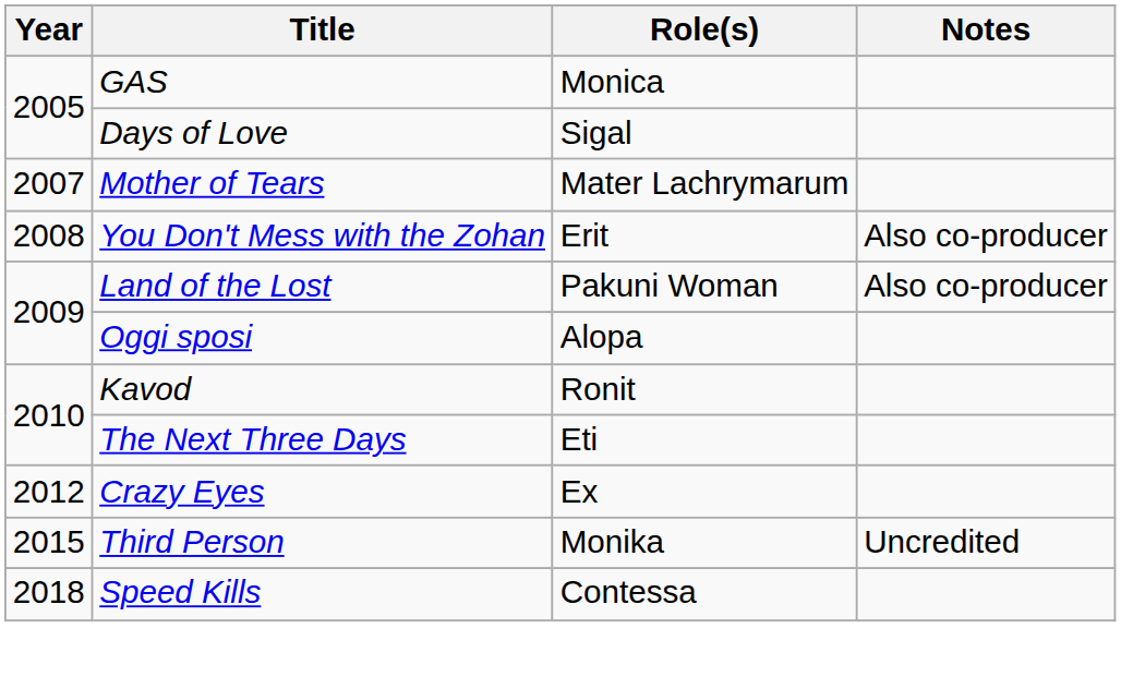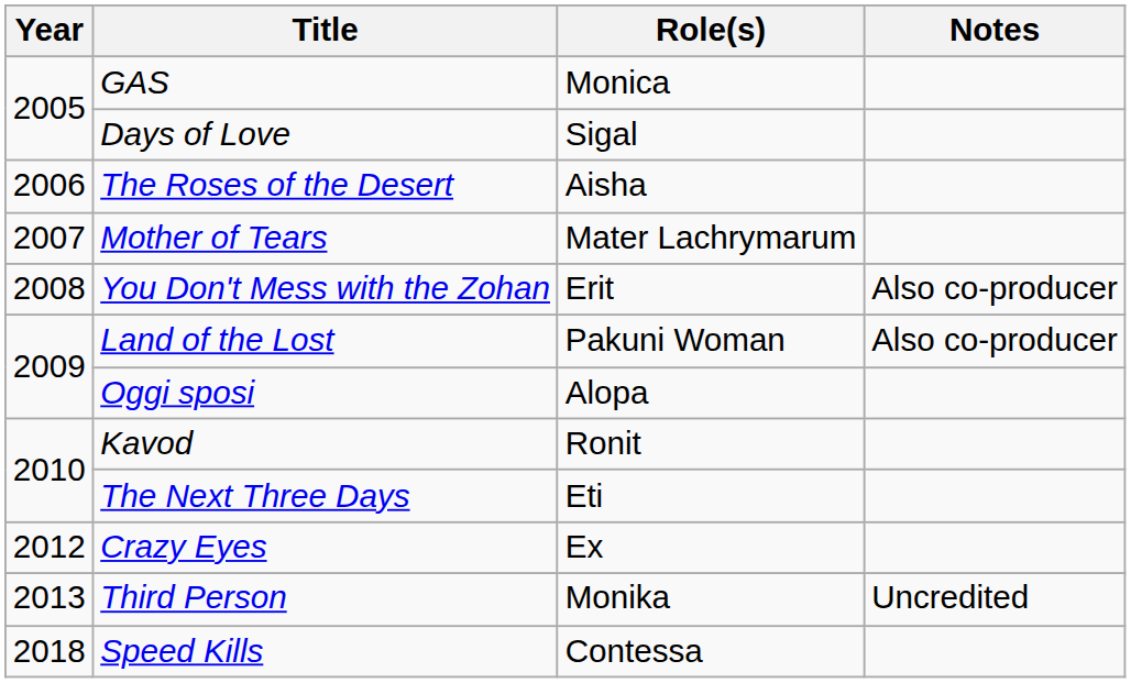+ row: 2006 | The Roses of the Desert | Aisha
Third Person | Year: 2015 -> 2013
